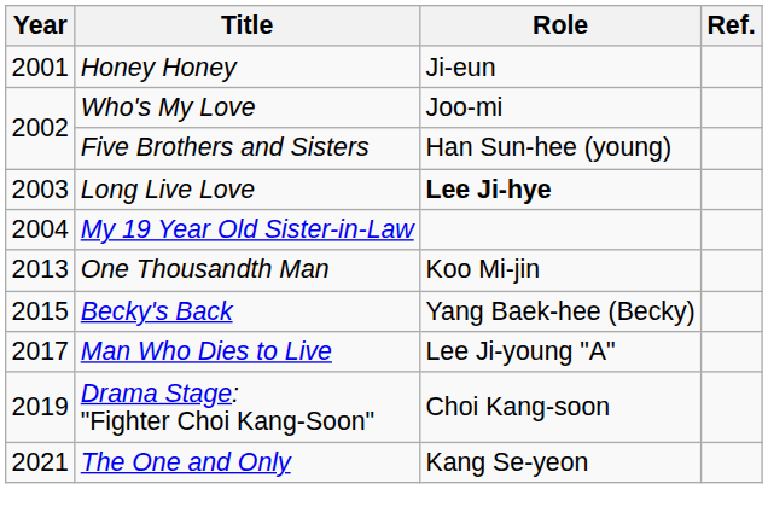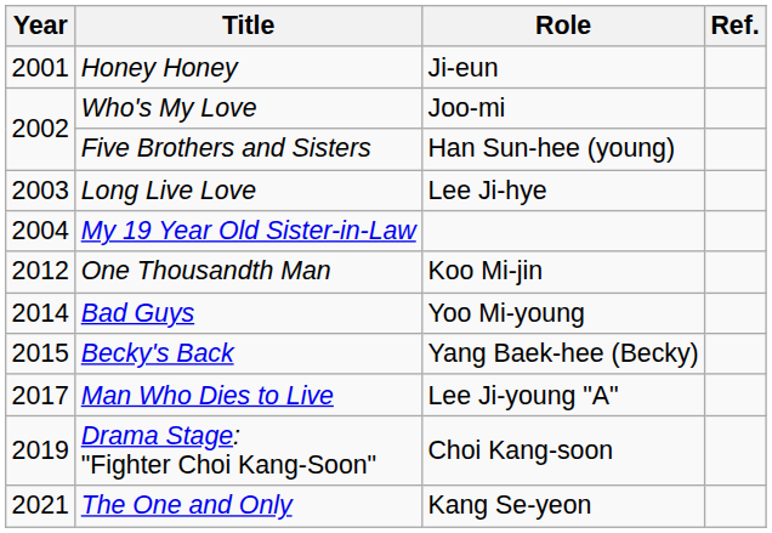Long Live Love | Role: bold -> normal
One Thousandth Man | Year: 2013 -> 2012
+ row: 2014 | Bad Guys | Yoo Mi-young
